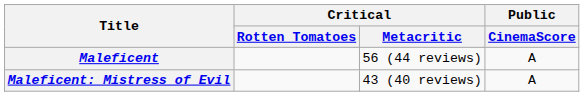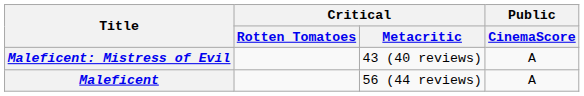rows swapped: Maleficent <-> Maleficent: Mistress of Evil
